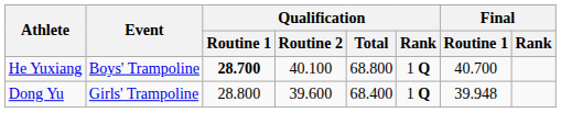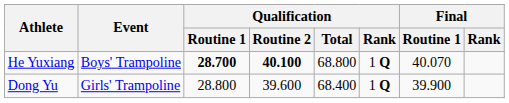He Yuxiang | Qualification / Routine 2: normal -> bold
He Yuxiang | Final / Routine 1: 40.700 -> 40.070
Dong Yu | Final / Routine 1: 39.948 -> 39.900
